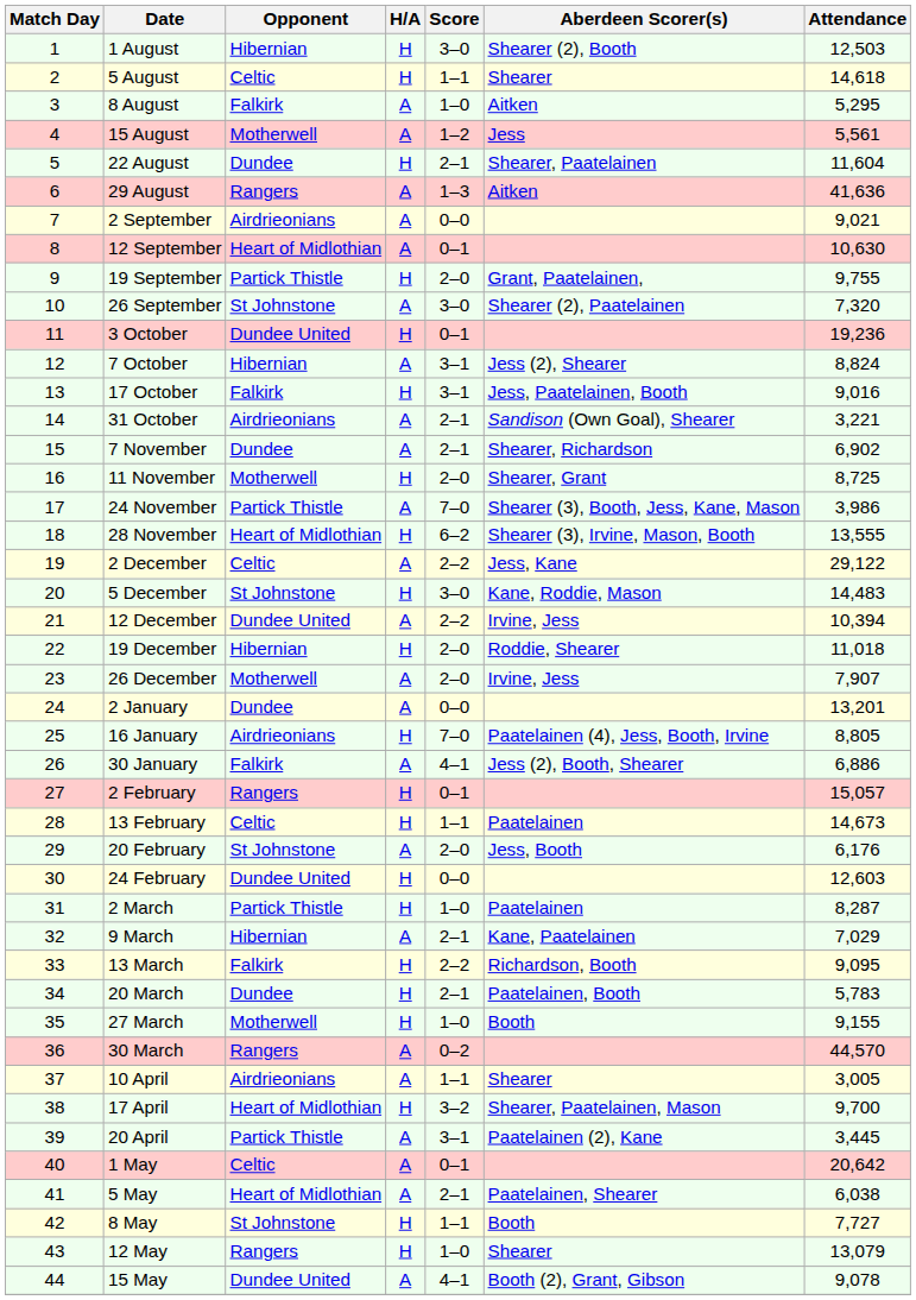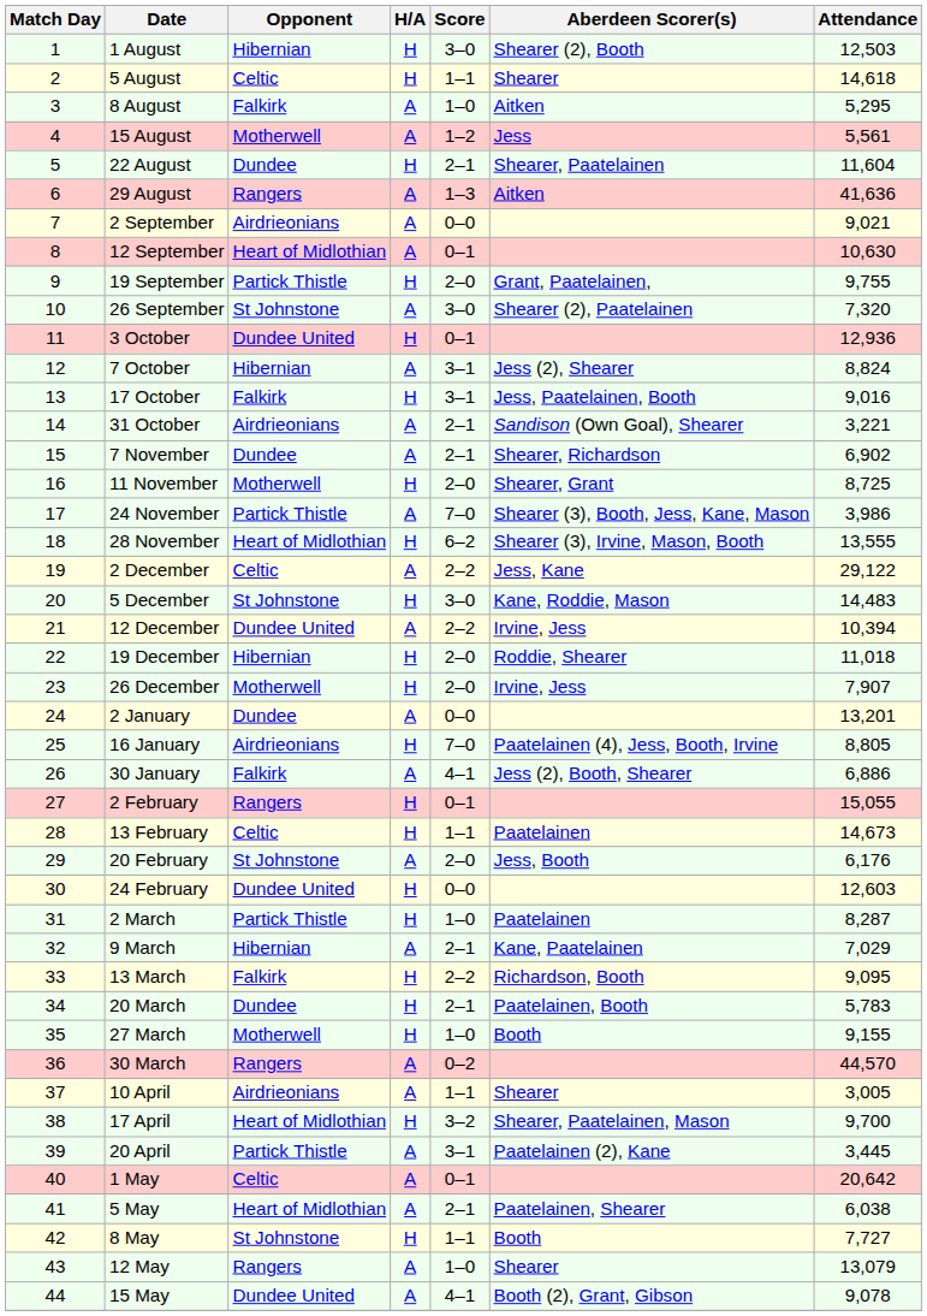3 October | Attendance: 19,236 -> 12,936
26 December | H/A: A -> H
2 February | Attendance: 15,057 -> 15,055
12 May | H/A: H -> A
